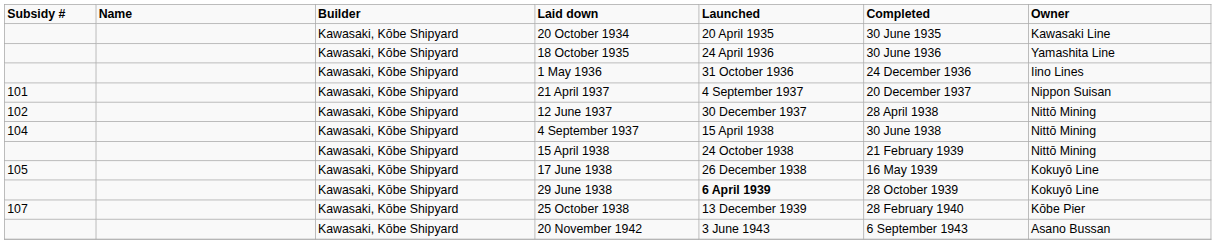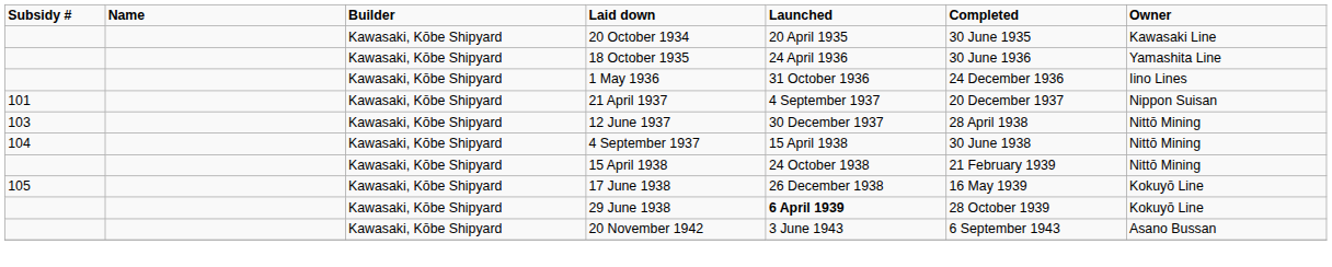12 June 1937 | Subsidy #: 102 -> 103
- row: 107 | Kawasaki, Kōbe Shipyard | 25 October 1938 | 13 December 1939 | 28 February 1940 | Kōbe Pier
